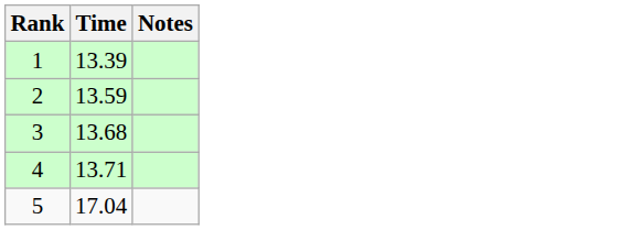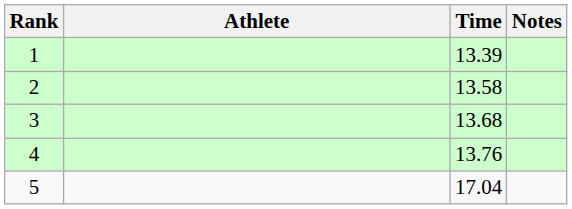+ column: Athlete
2 | Time: 13.59 -> 13.58
4 | Time: 13.71 -> 13.76
